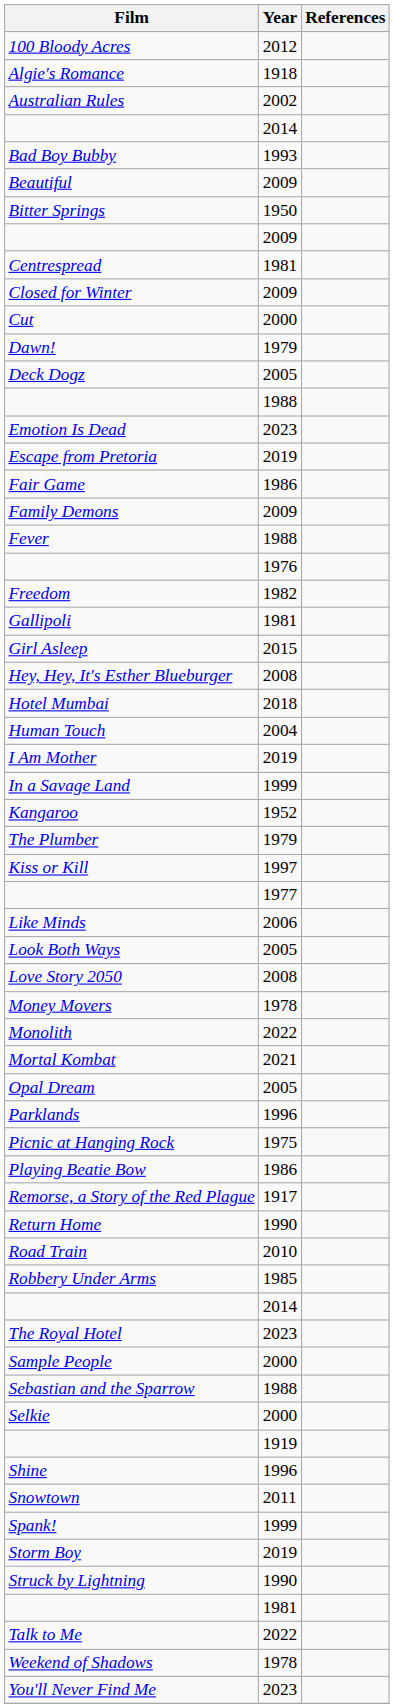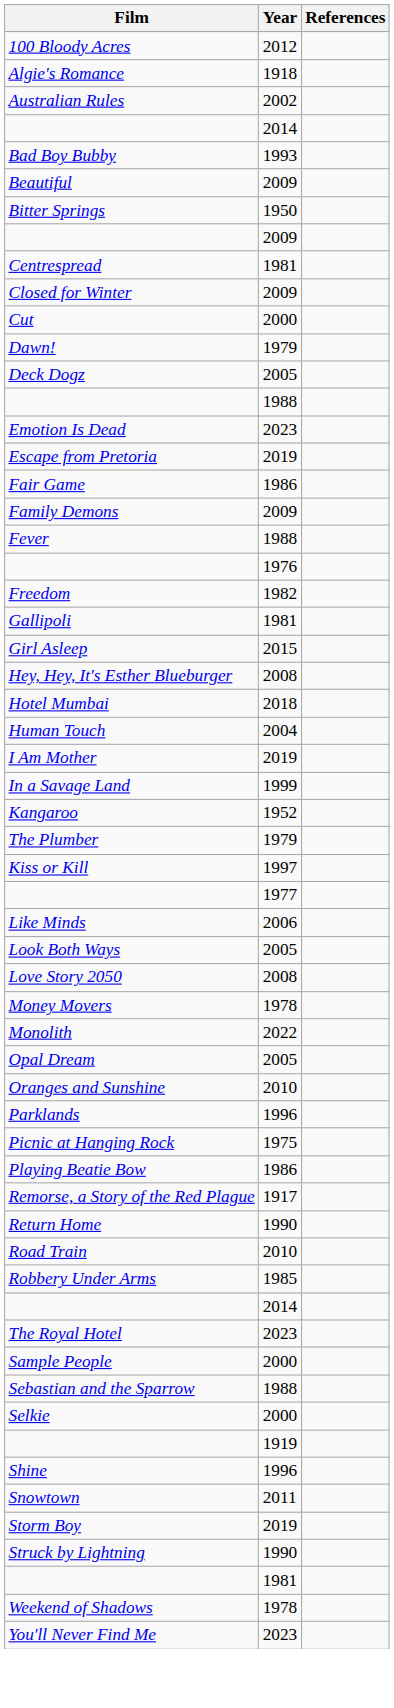- row: Mortal Kombat | 2021
+ row: Oranges and Sunshine | 2010
- row: Spank! | 1999
- row: Talk to Me | 2022
